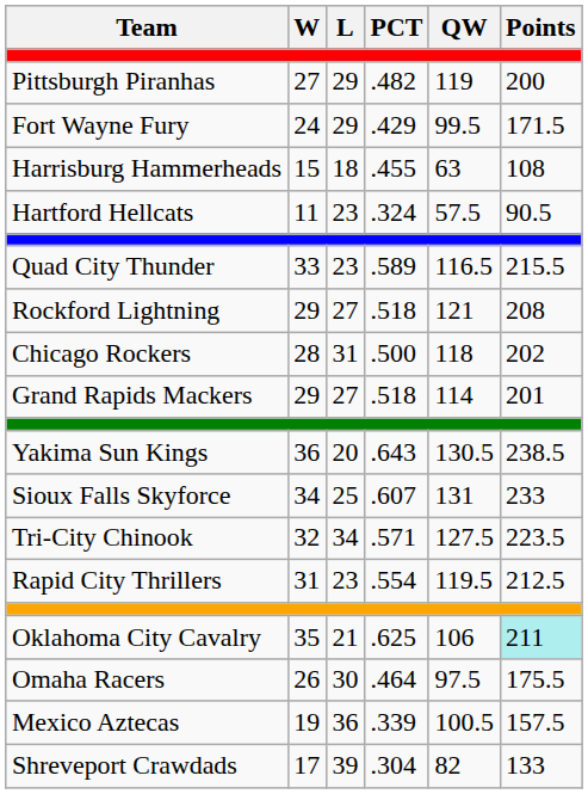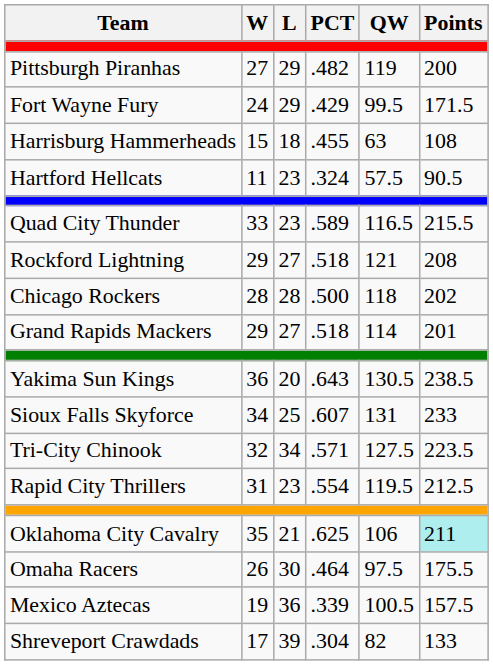Chicago Rockers | L: 31 -> 28
